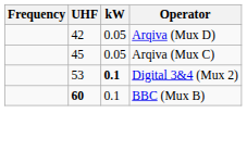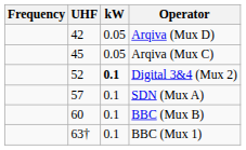Digital 3&4 (Mux 2) | UHF: 53 -> 52
+ row: 57 | 0.1 | SDN (Mux A)
BBC (Mux B) | UHF: bold -> normal
+ row: 63† | 0.1 | BBC (Mux 1)
